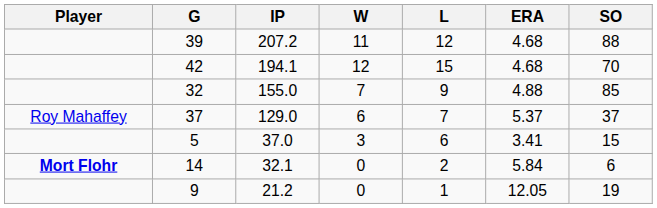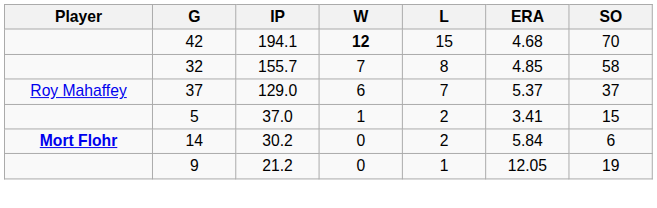- row: 39 | 207.2 | 11 | 12 | 4.68 | 88
42 | W: normal -> bold
32 | IP: 155.0 -> 155.7
32 | L: 9 -> 8
32 | ERA: 4.88 -> 4.85
32 | SO: 85 -> 58
5 | W: 3 -> 1
5 | L: 6 -> 2
14 | IP: 32.1 -> 30.2
